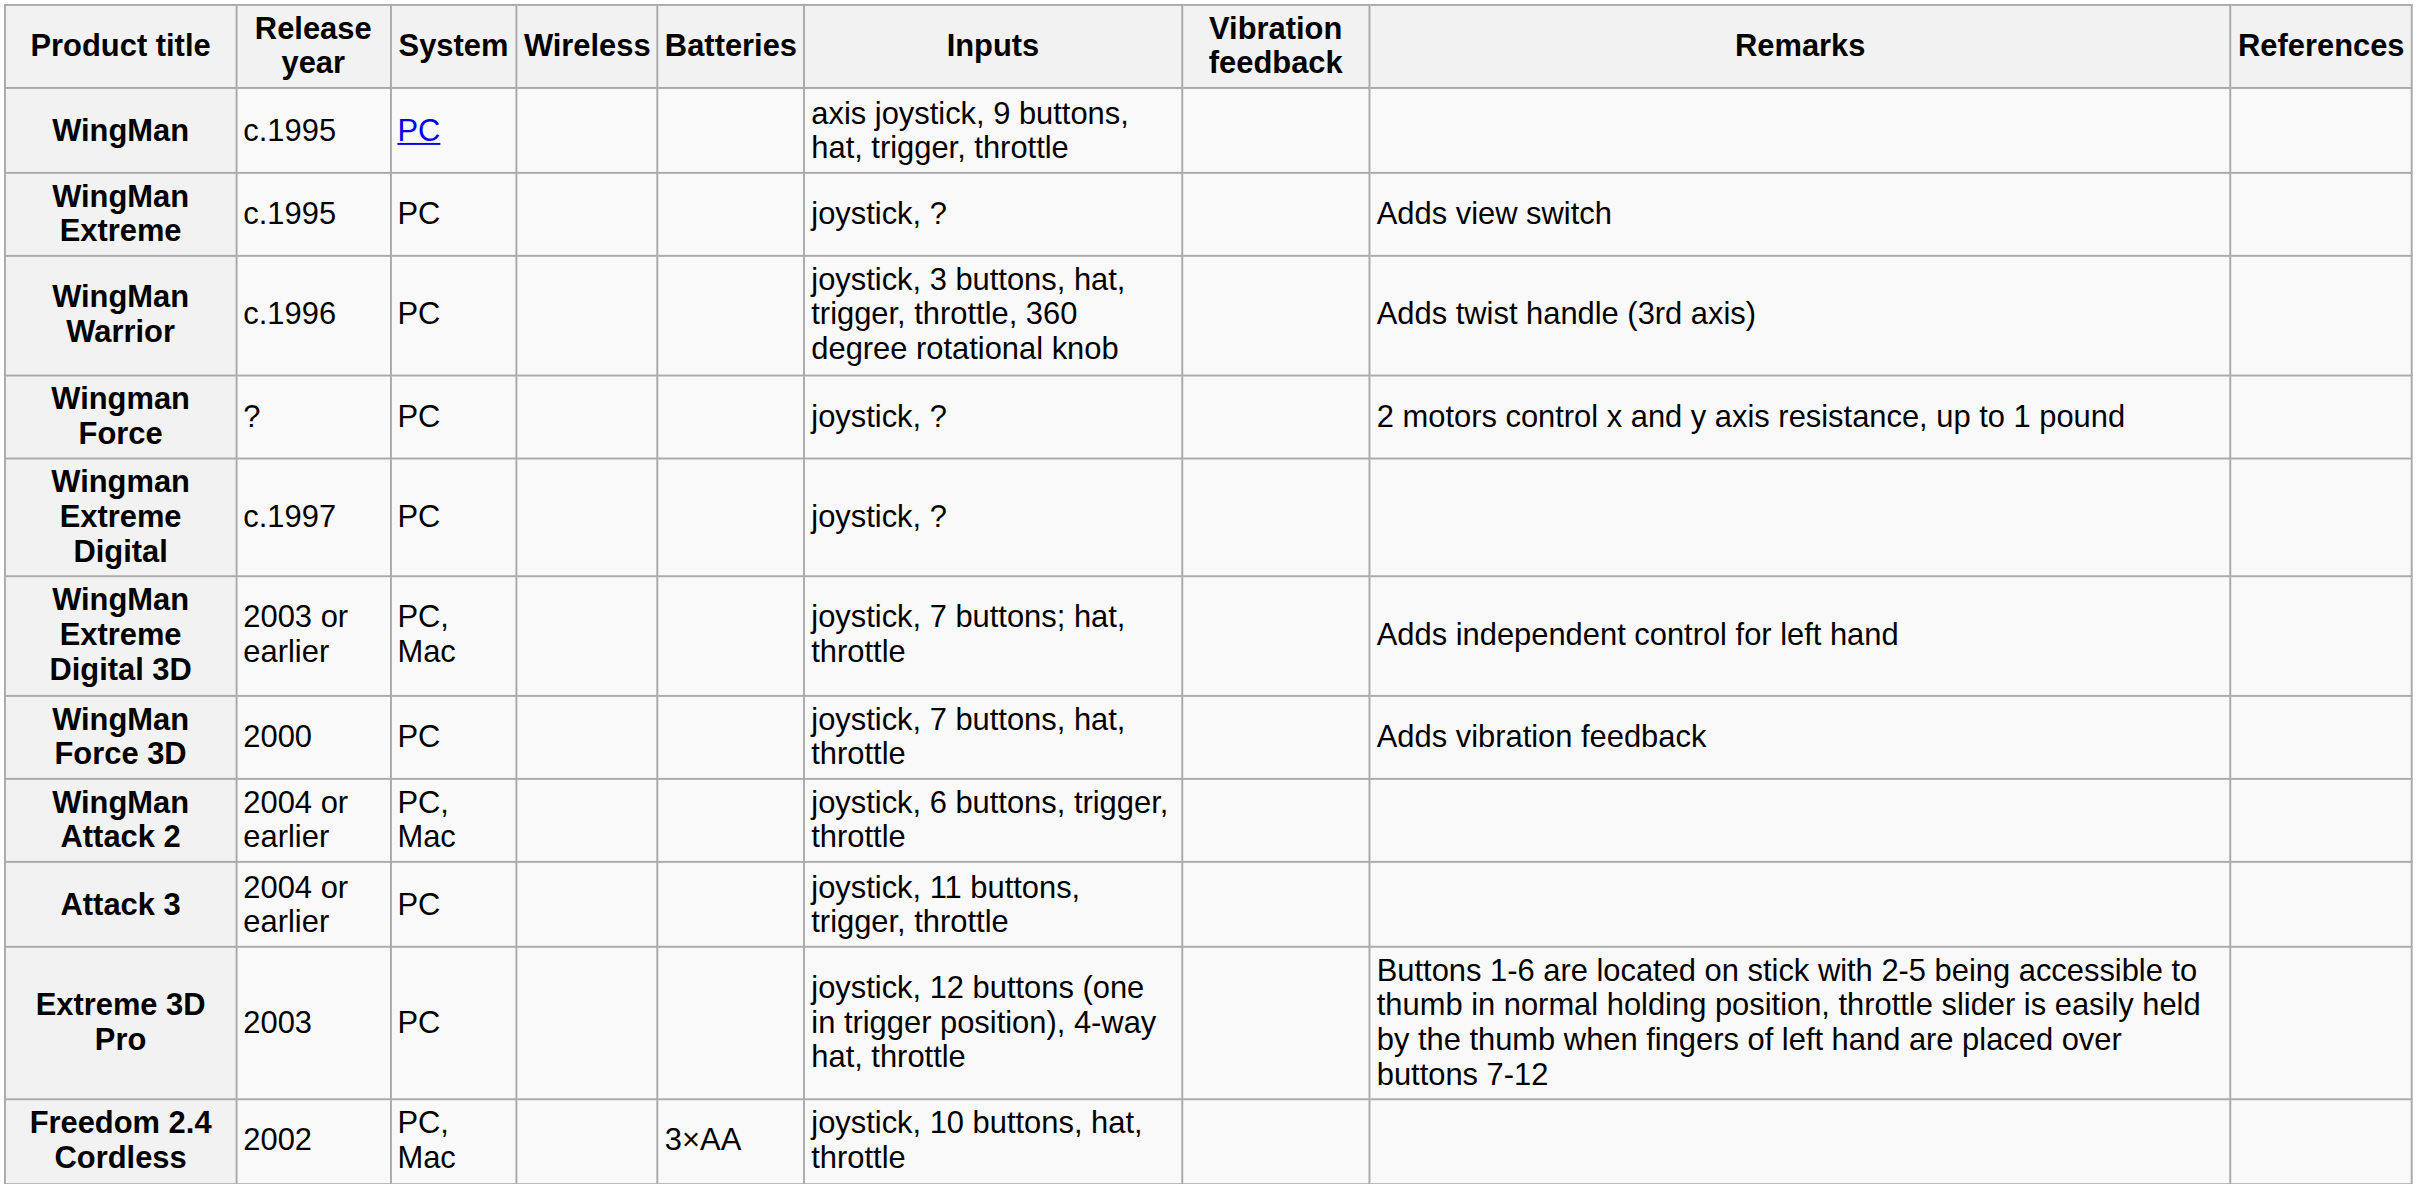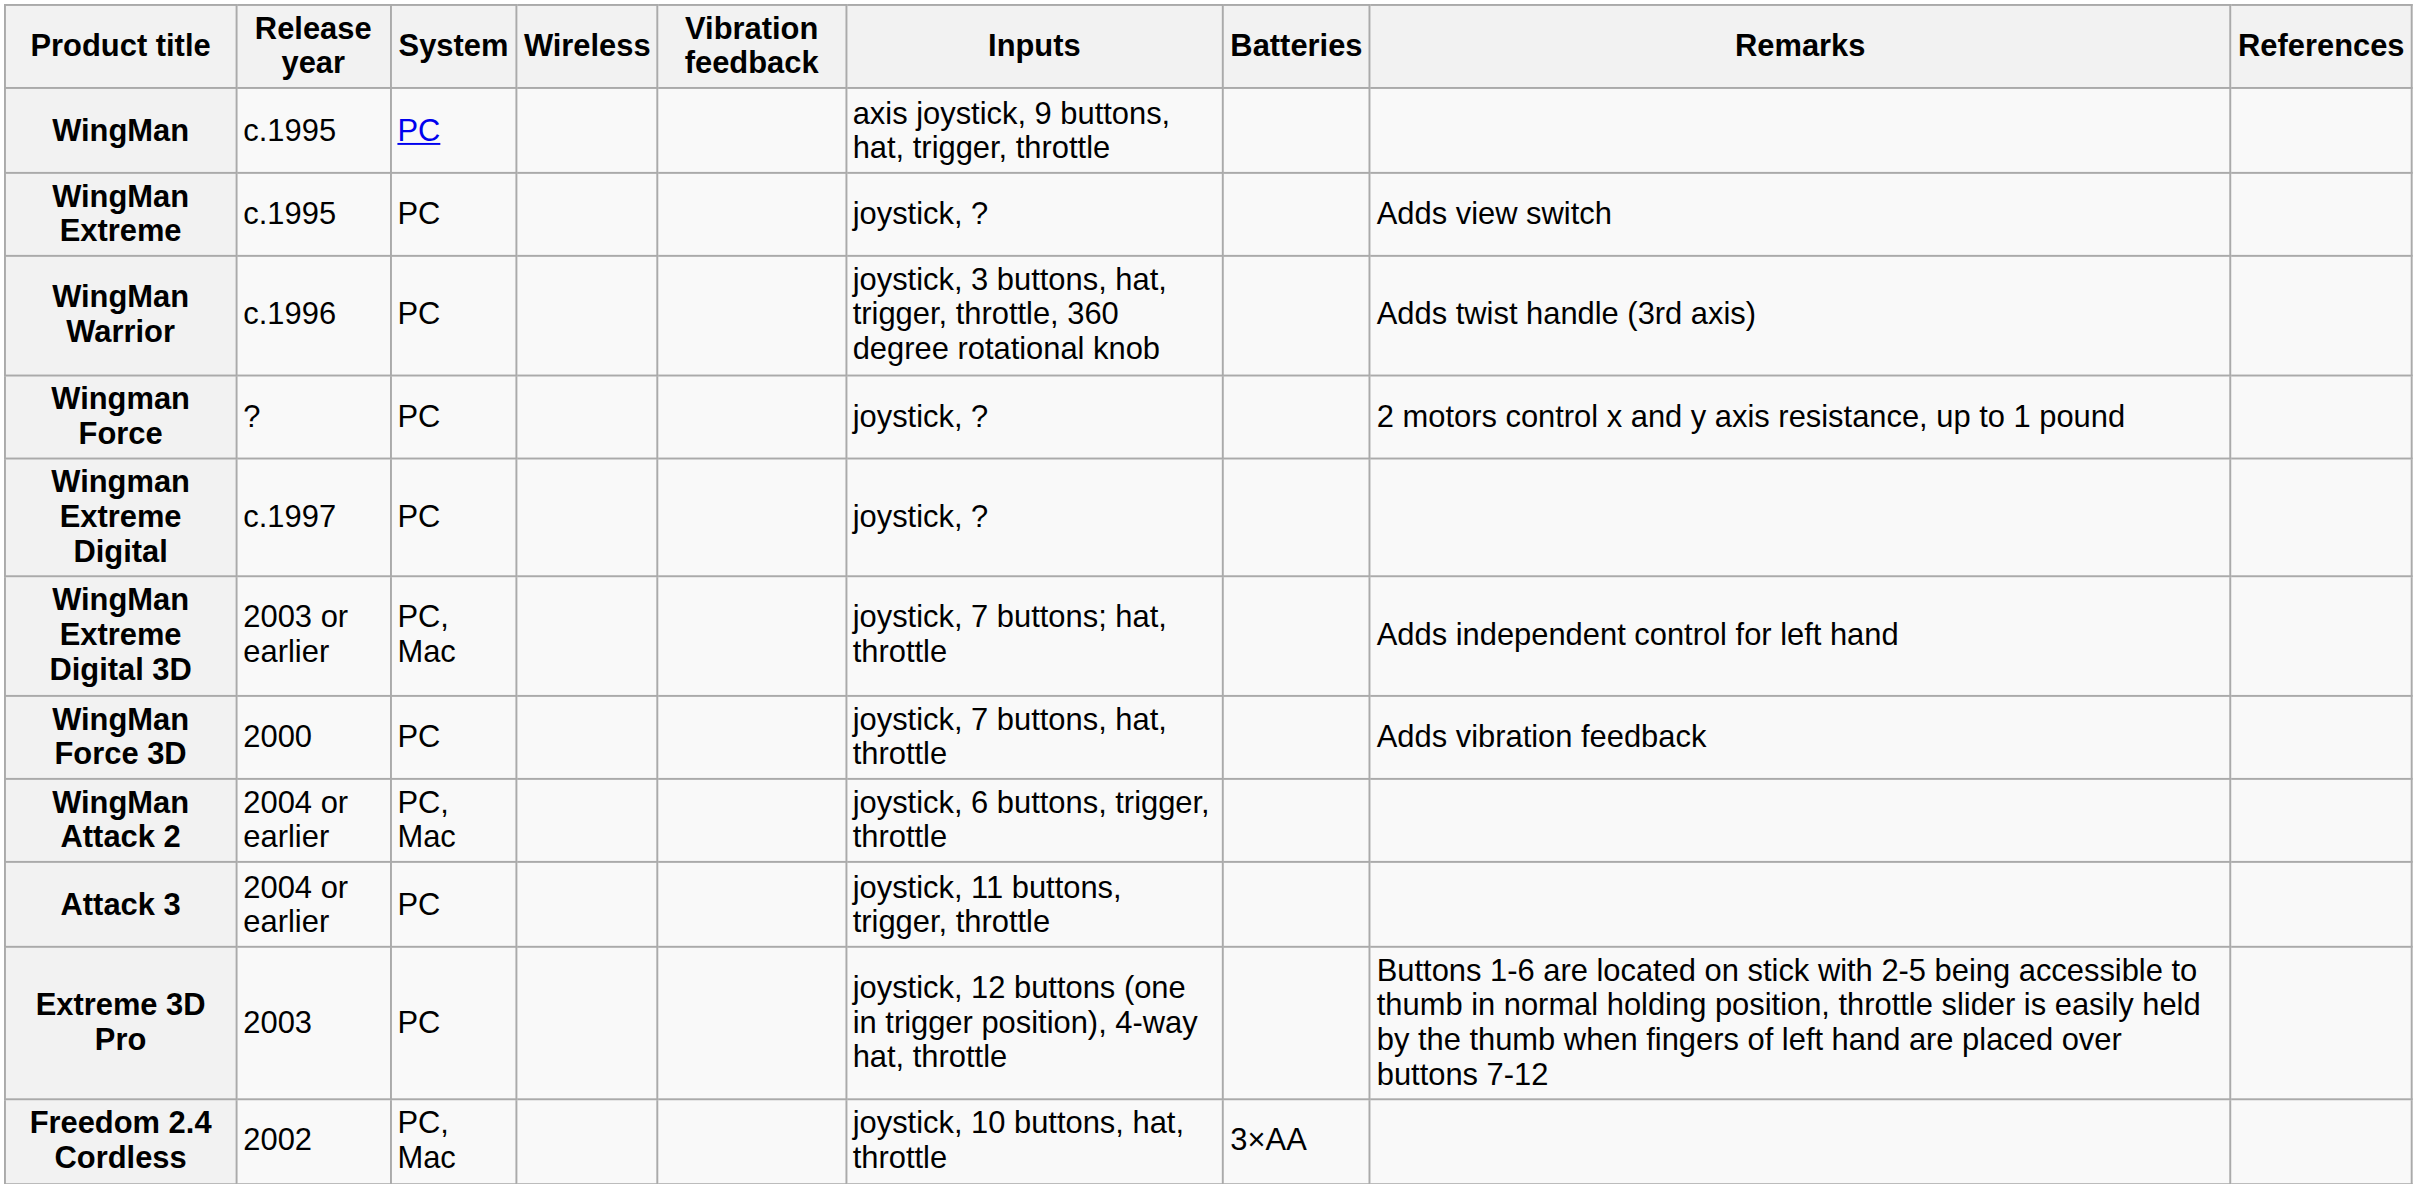columns swapped: Batteries <-> Vibration feedback
